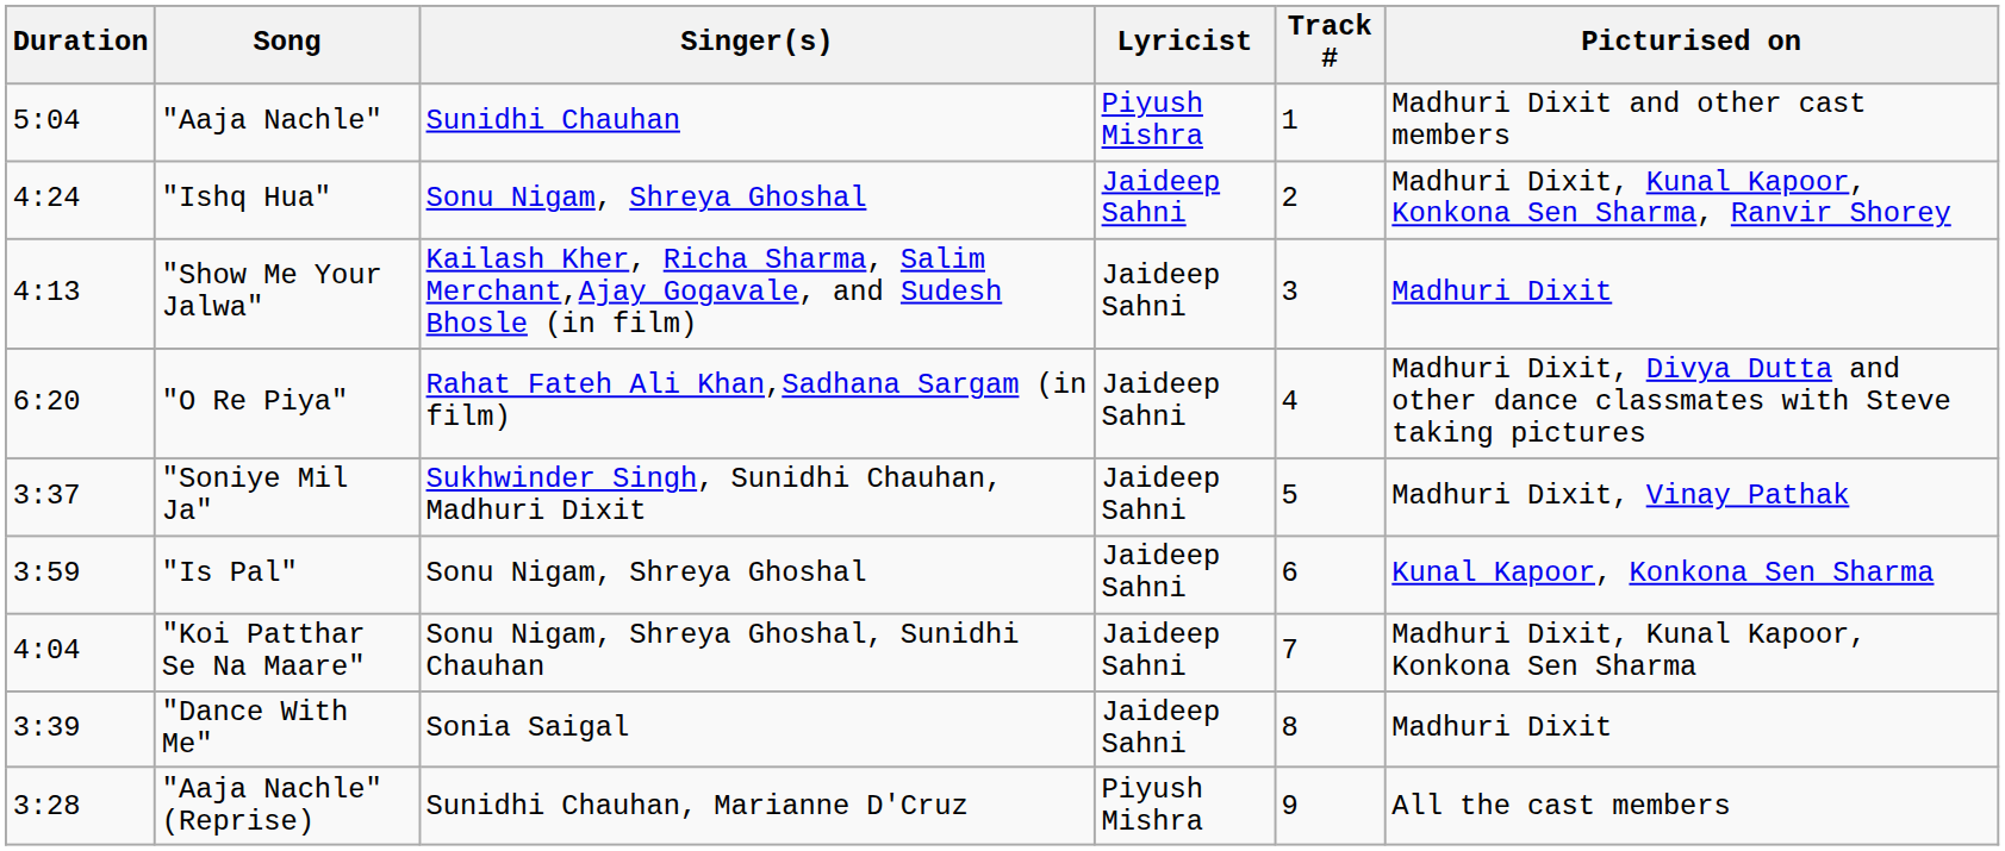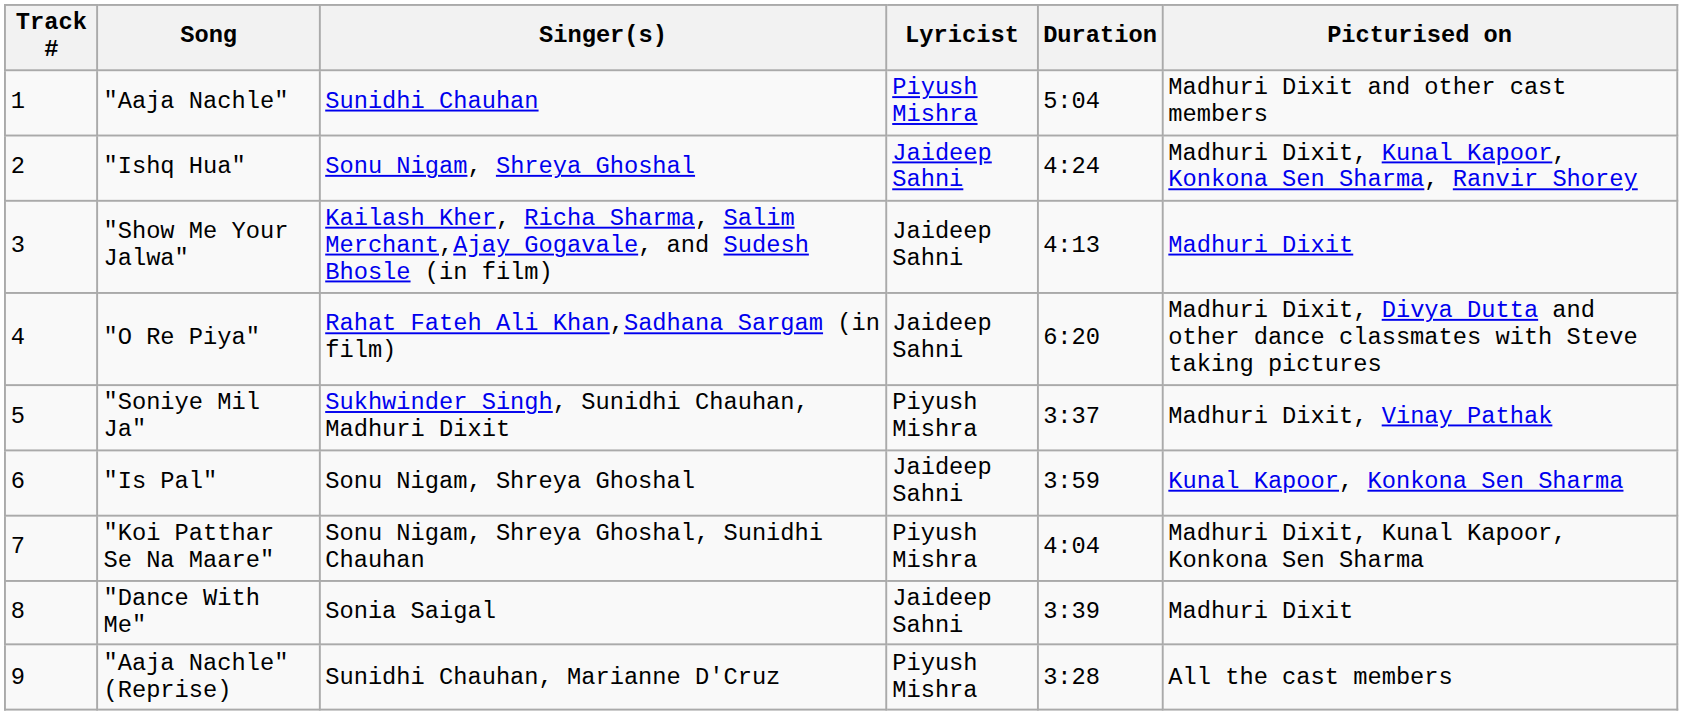columns swapped: Track # <-> Duration
"Soniye Mil Ja" | Lyricist: Jaideep Sahni -> Piyush Mishra
"Koi Patthar Se Na Maare" | Lyricist: Jaideep Sahni -> Piyush Mishra
